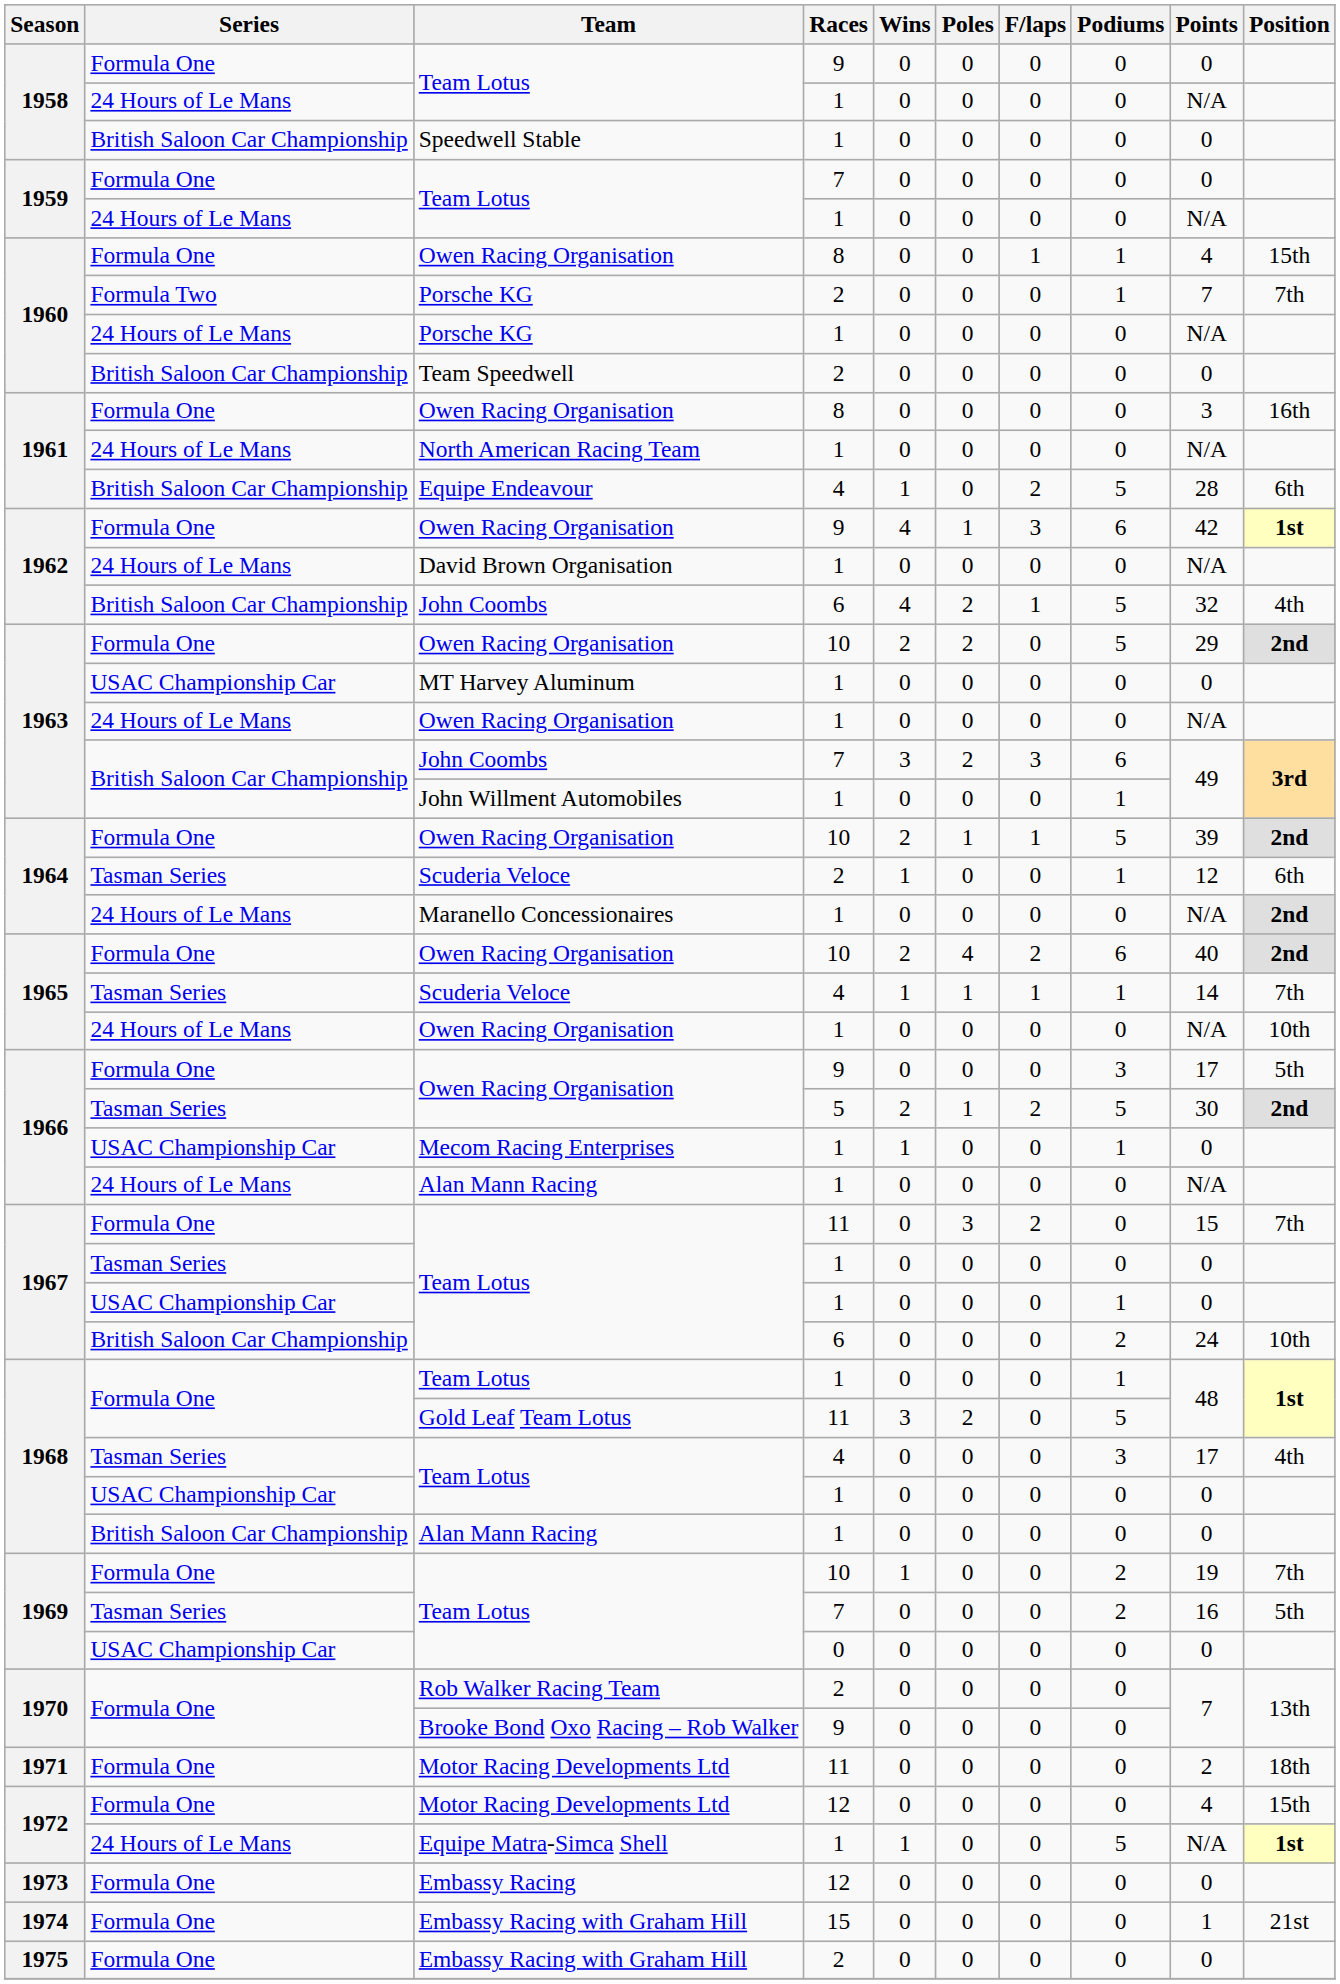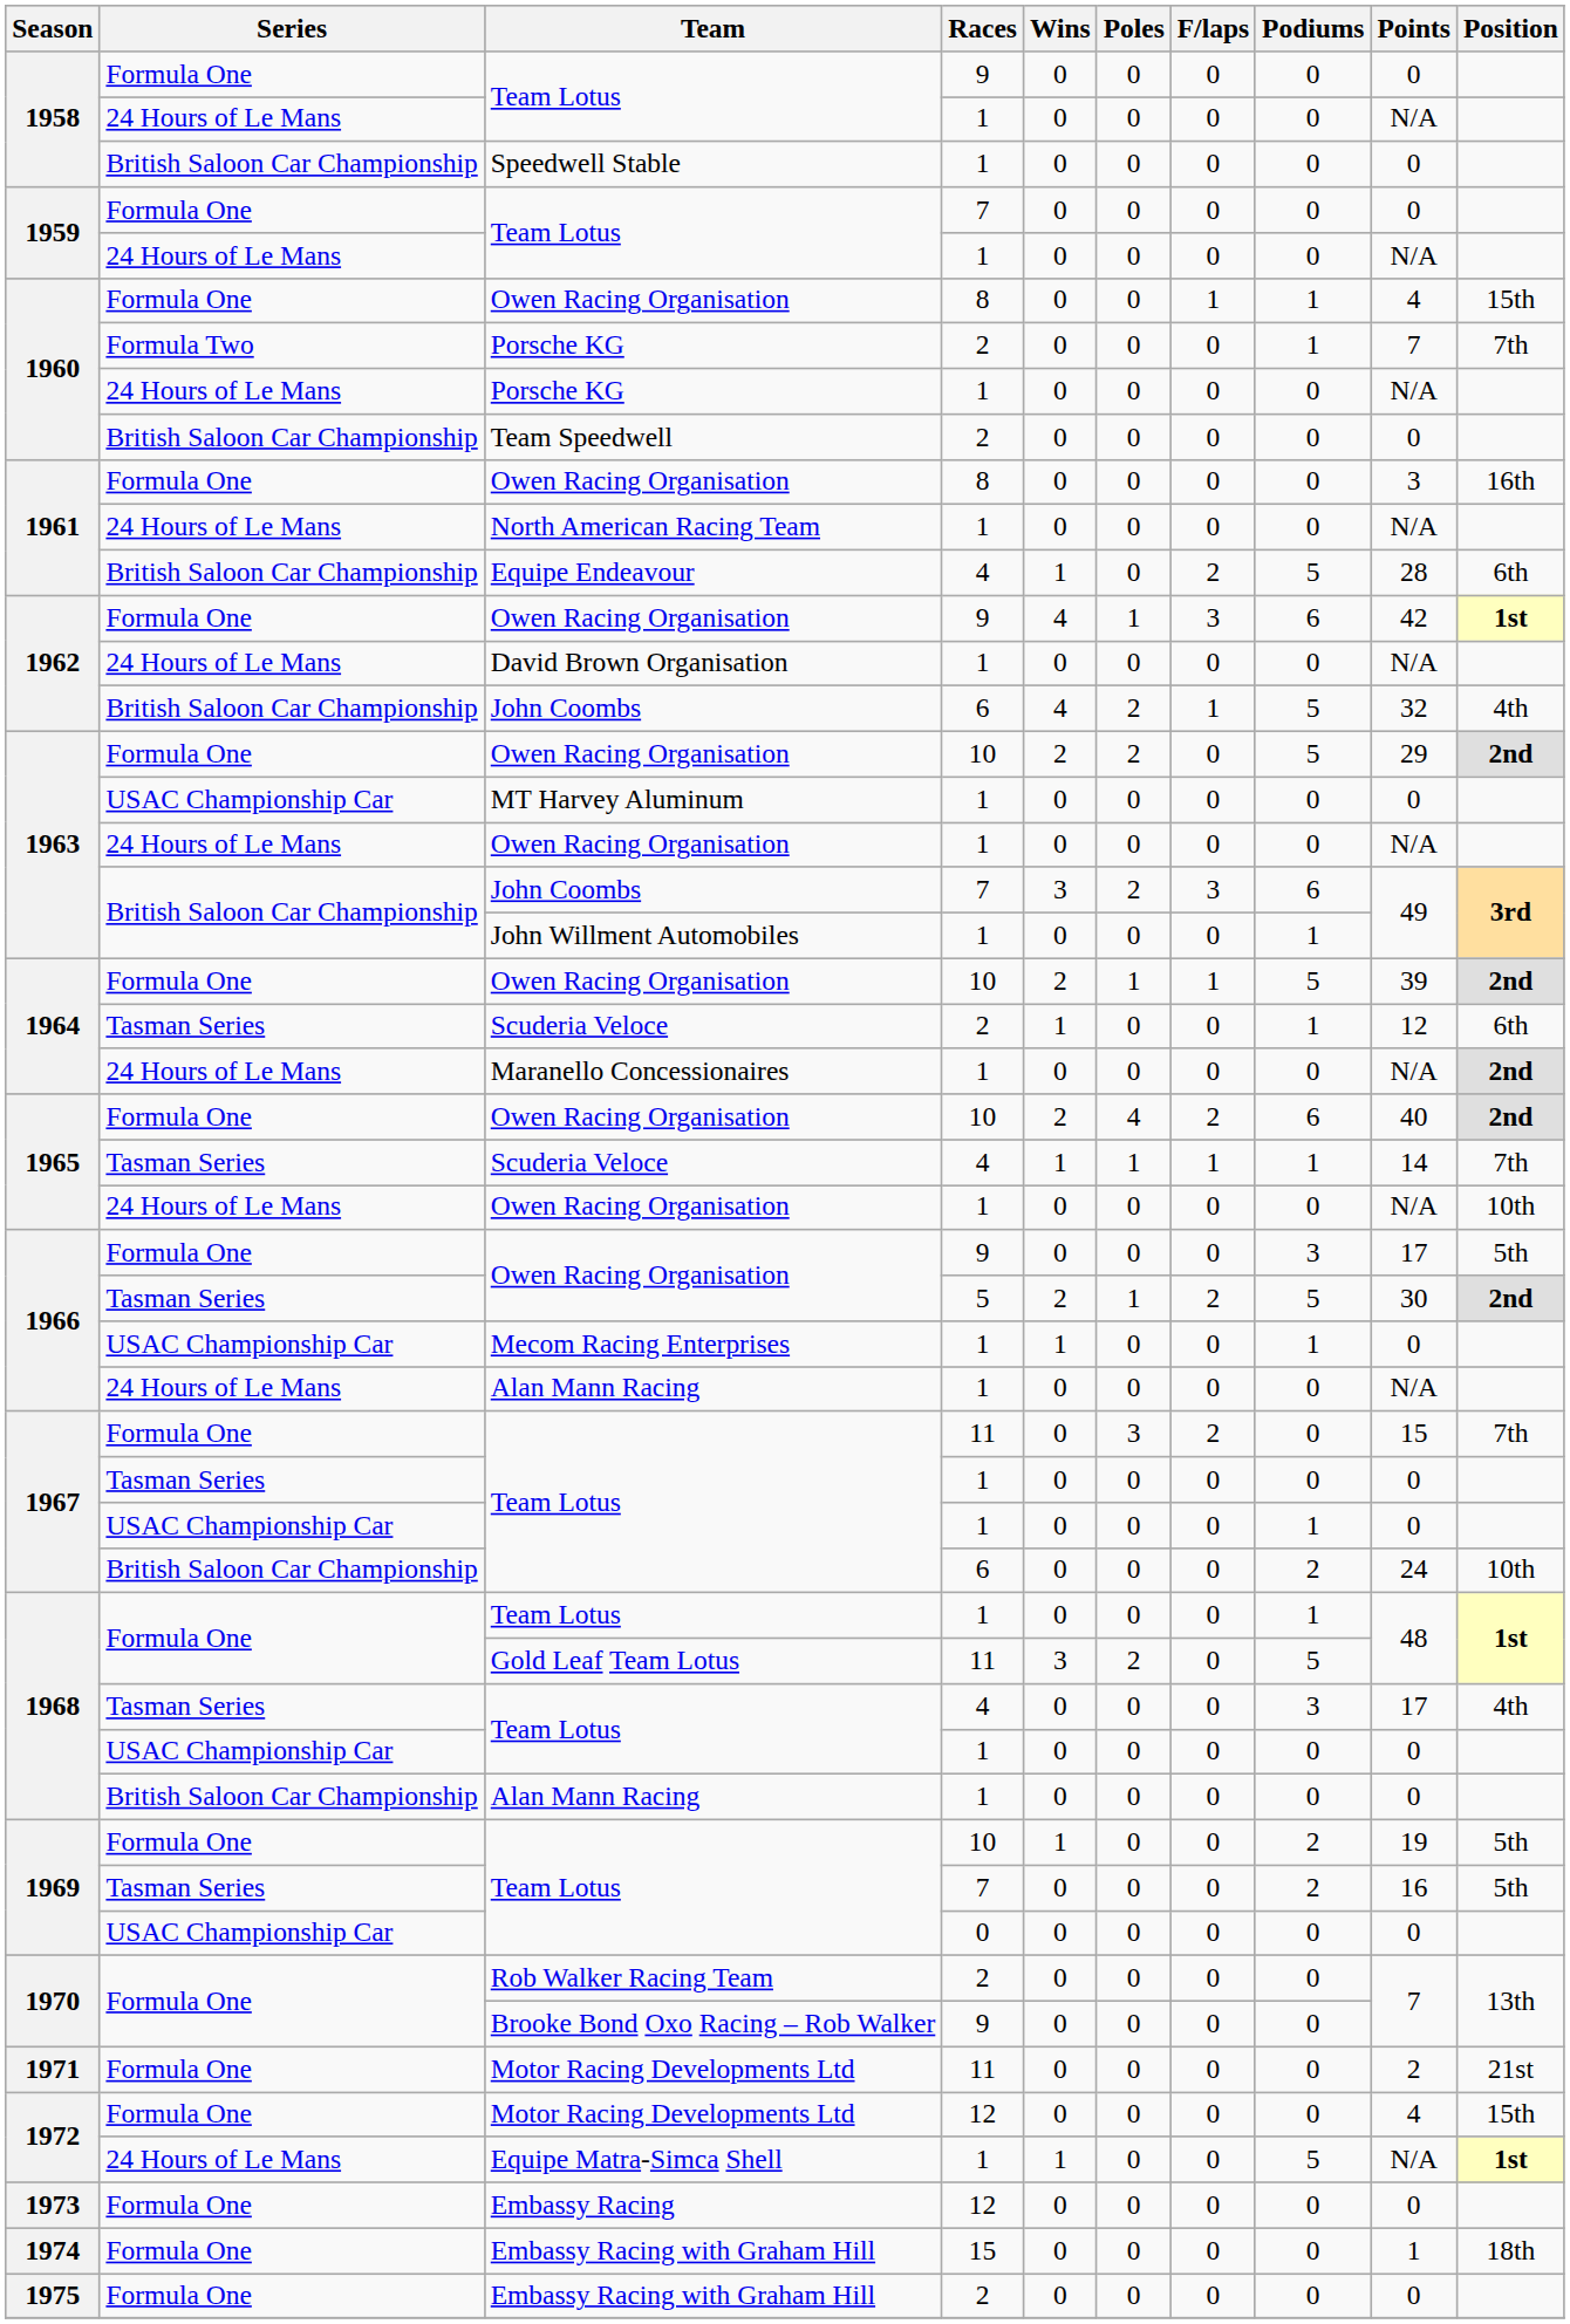Team Lotus / 10 | Position: 7th -> 5th
Motor Racing Developments Ltd / 11 | Position: 18th -> 21st
Embassy Racing with Graham Hill / 15 | Position: 21st -> 18th
